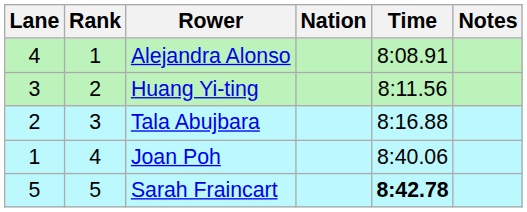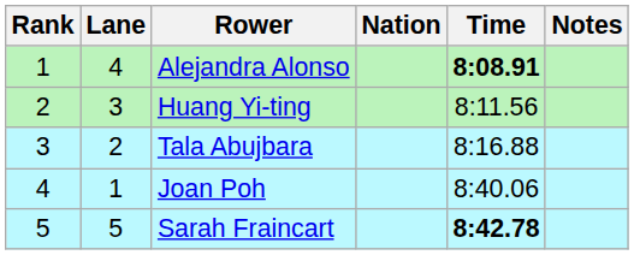columns swapped: Rank <-> Lane
Alejandra Alonso | Time: normal -> bold
